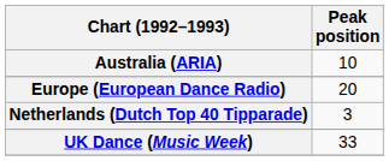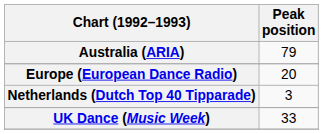Australia (ARIA) | Peak position: 10 -> 79
